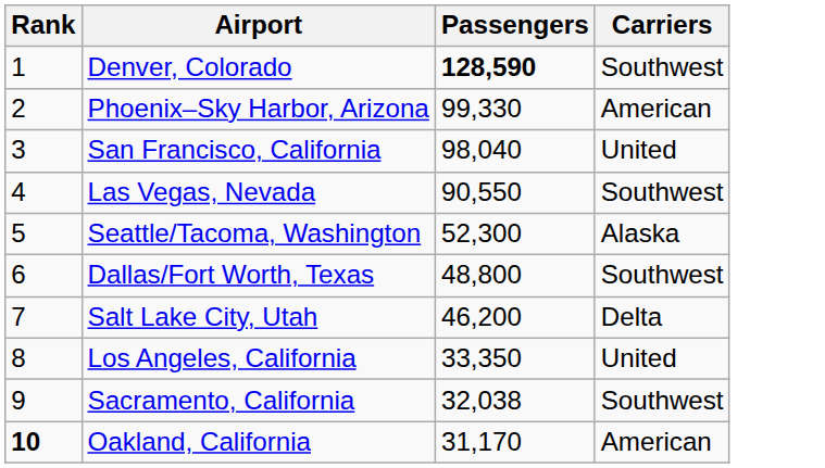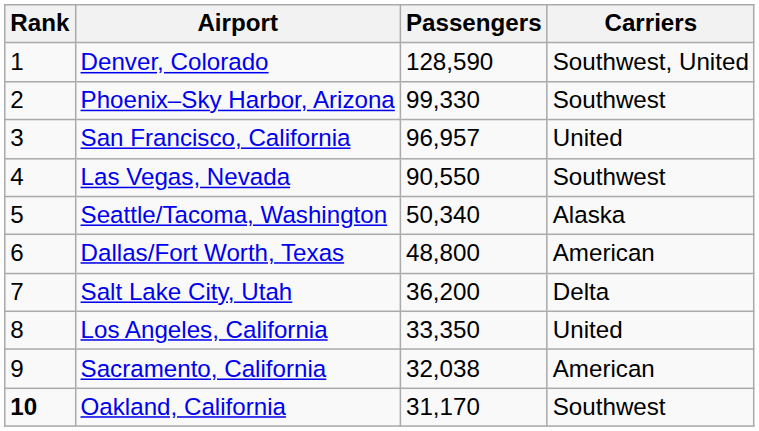Denver, Colorado | Passengers: bold -> normal
Denver, Colorado | Carriers: Southwest -> Southwest, United
Phoenix–Sky Harbor, Arizona | Carriers: American -> Southwest
San Francisco, California | Passengers: 98,040 -> 96,957
Seattle/Tacoma, Washington | Passengers: 52,300 -> 50,340
Dallas/Fort Worth, Texas | Carriers: Southwest -> American
Salt Lake City, Utah | Passengers: 46,200 -> 36,200
Sacramento, California | Carriers: Southwest -> American
Oakland, California | Carriers: American -> Southwest
